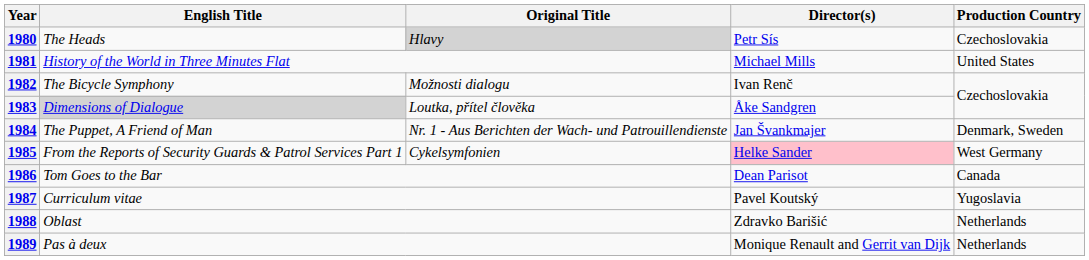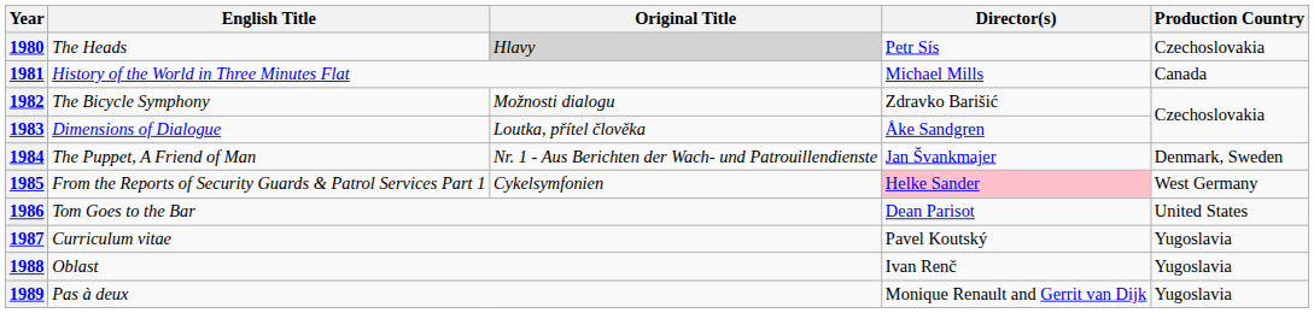1981 | Production Country: United States -> Canada
1982 | Director(s): Ivan Renč -> Zdravko Barišić
1983 | English Title: lightgrey background -> no background
1986 | Production Country: Canada -> United States
1988 | Director(s): Zdravko Barišić -> Ivan Renč
1988 | Production Country: Netherlands -> Yugoslavia
1989 | Production Country: Netherlands -> Yugoslavia
